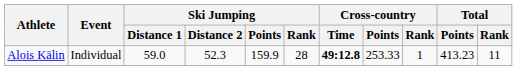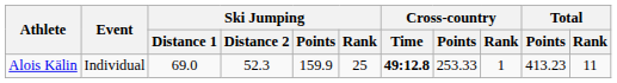Alois Kälin | Ski Jumping / Distance 1: 59.0 -> 69.0
Alois Kälin | Ski Jumping / Rank: 28 -> 25
